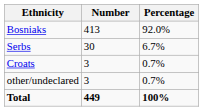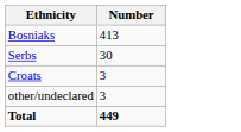- column: Percentage | 92.0% | 6.7% | 0.7% | 0.7% | 100%
